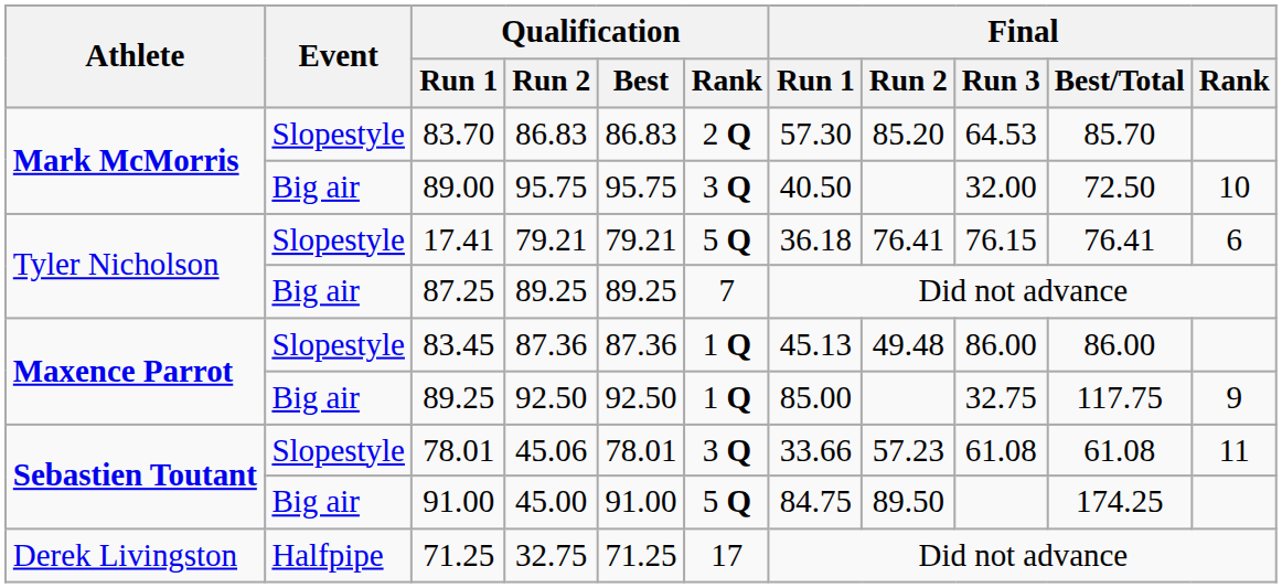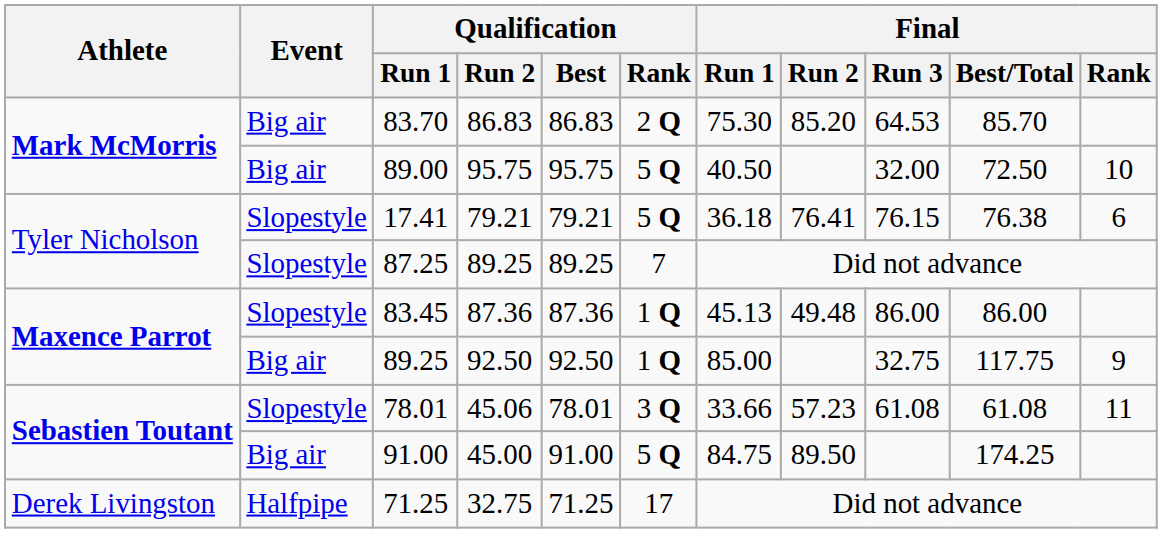83.70 | Event: Slopestyle -> Big air
83.70 | Final / Run 1: 57.30 -> 75.30
89.00 | Qualification / Rank: 3 Q -> 5 Q
17.41 | Final / Best/Total: 76.41 -> 76.38
87.25 | Event: Big air -> Slopestyle
